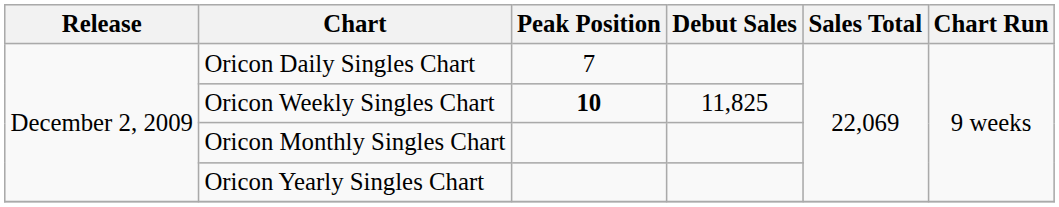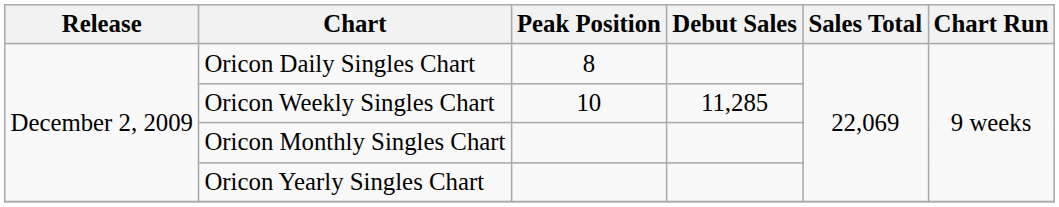Oricon Daily Singles Chart | Peak Position: 7 -> 8
Oricon Weekly Singles Chart | Peak Position: bold -> normal
Oricon Weekly Singles Chart | Debut Sales: 11,825 -> 11,285
